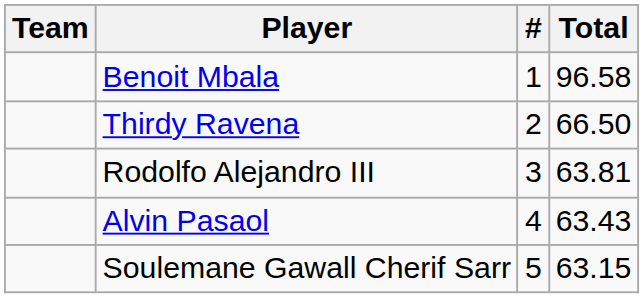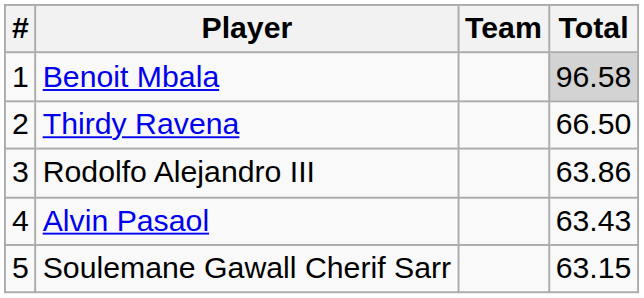columns swapped: # <-> Team
Benoit Mbala | Total: no background -> lightgrey background
Rodolfo Alejandro III | Total: 63.81 -> 63.86
